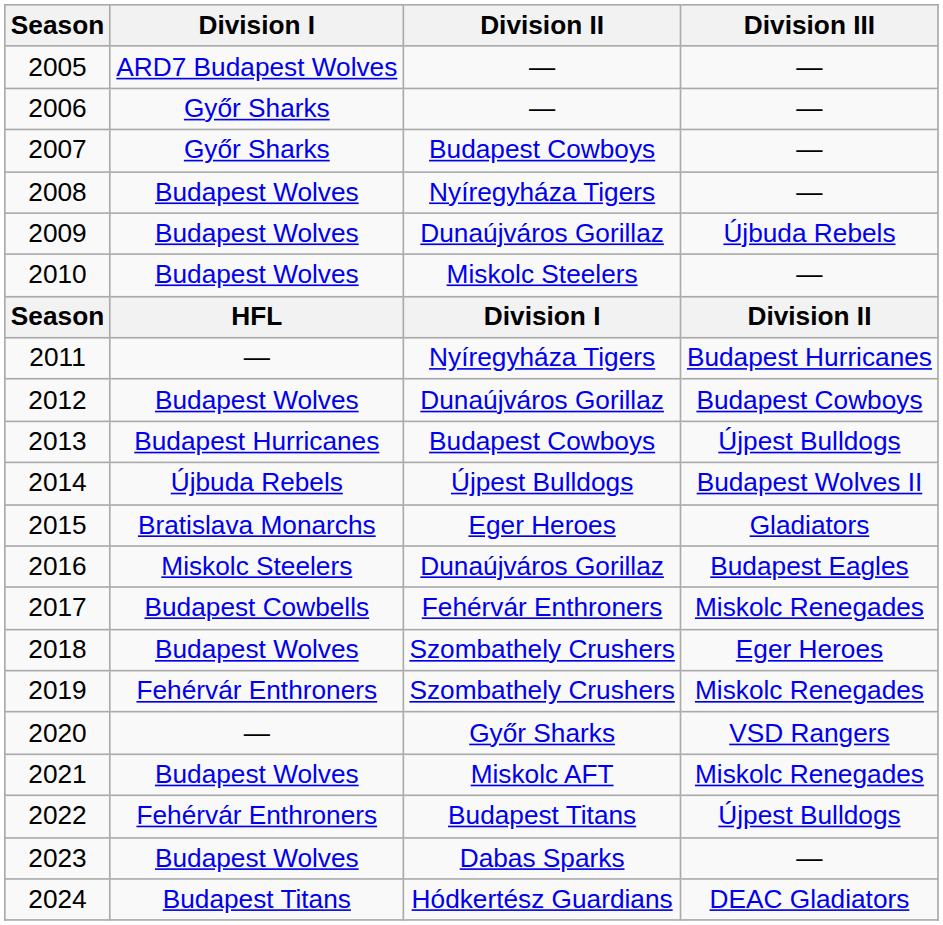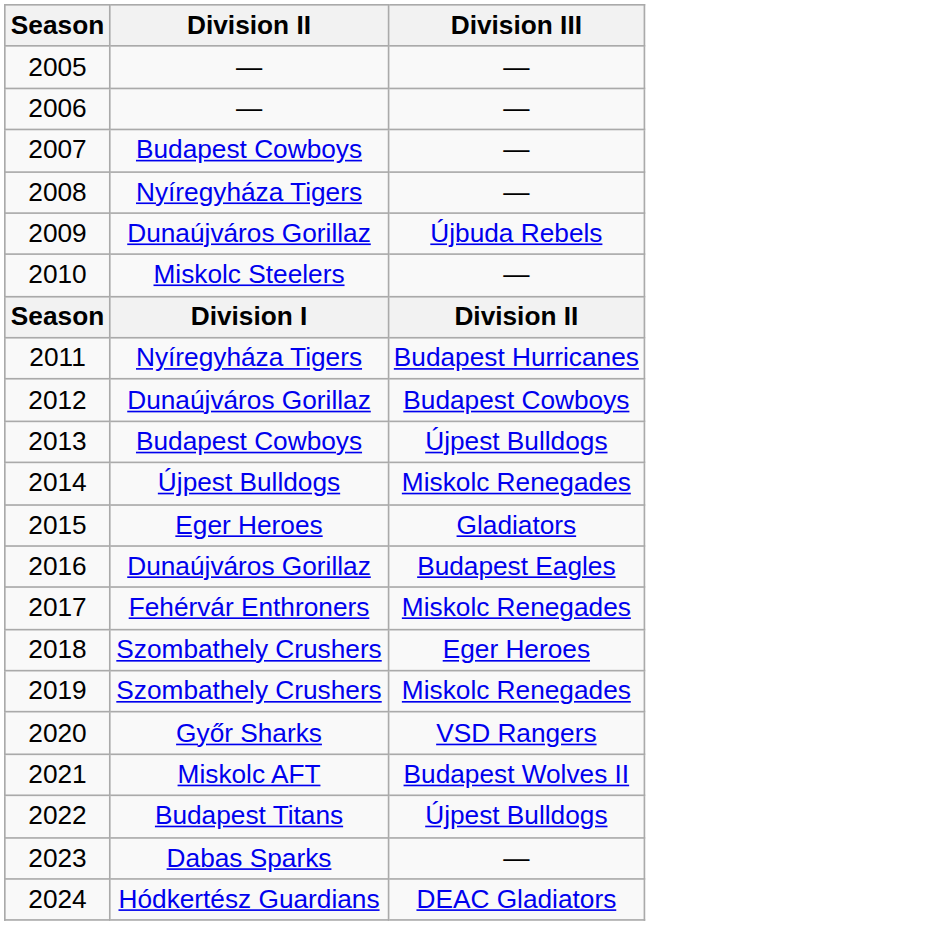- column: Division I | ARD7 Budapest Wolves | Győr Sharks | Győr Sharks | Budapest Wolves | Budapest Wolves | Budapest Wolves | HFL | — | Budapest Wolves | Budapest Hurricanes | Újbuda Rebels | Bratislava Monarchs | Miskolc Steelers | Budapest Cowbells | Budapest Wolves | Fehérvár Enthroners | — | Budapest Wolves | Fehérvár Enthroners | Budapest Wolves | Budapest Titans
2014 | Division III: Budapest Wolves II -> Miskolc Renegades
2021 | Division III: Miskolc Renegades -> Budapest Wolves II
